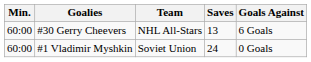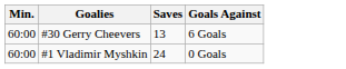- column: Team | NHL All-Stars | Soviet Union
